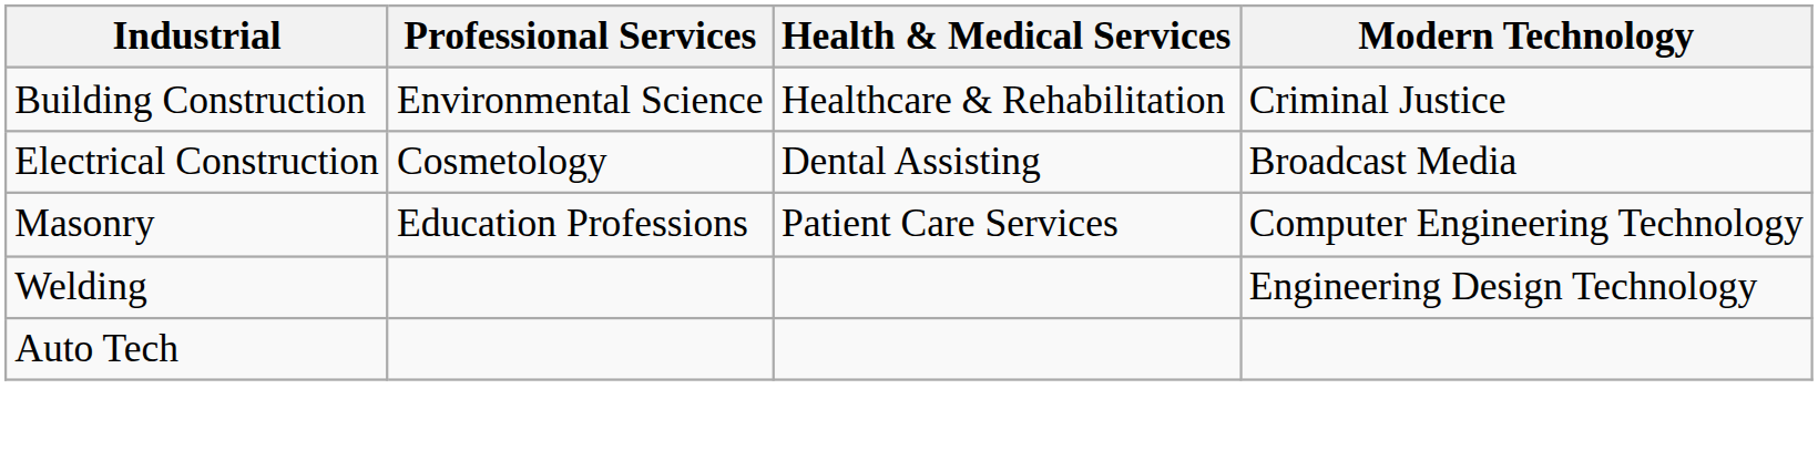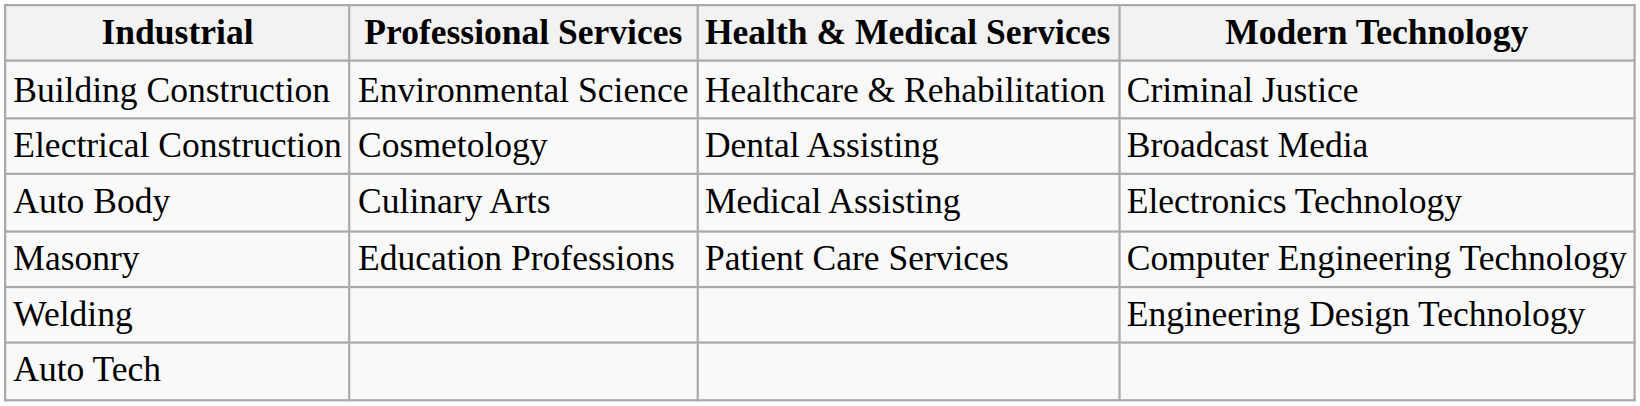+ row: Auto Body | Culinary Arts | Medical Assisting | Electronics Technology
